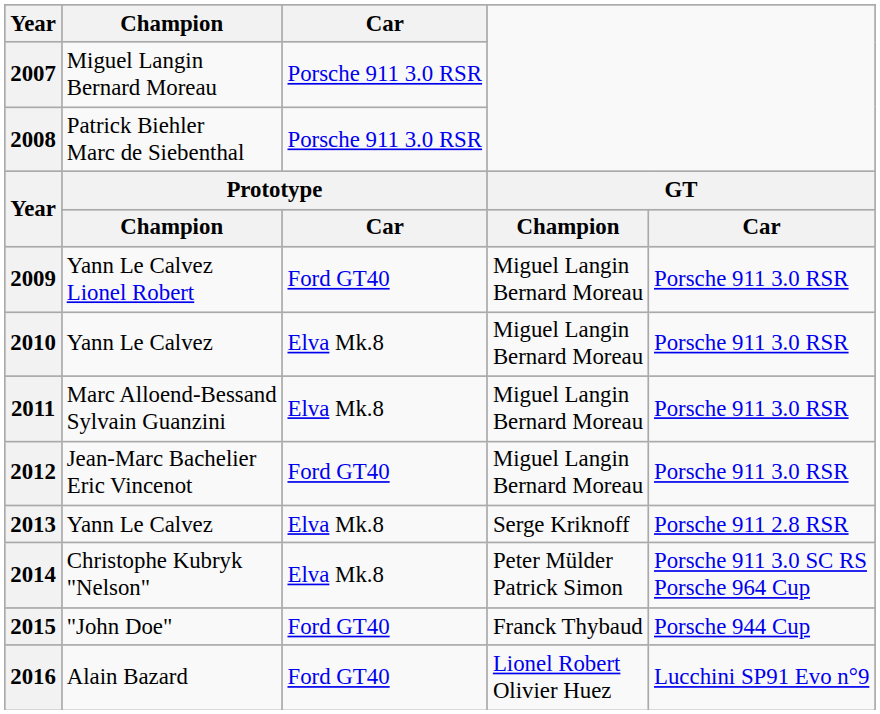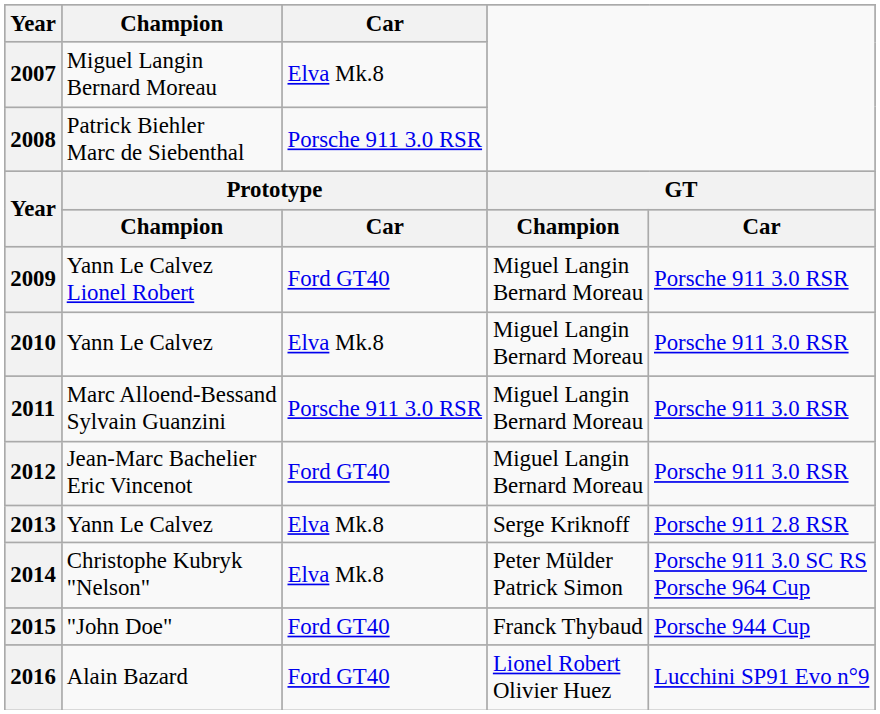2007 | Car: Porsche 911 3.0 RSR -> Elva Mk.8
2011 | Car: Elva Mk.8 -> Porsche 911 3.0 RSR
